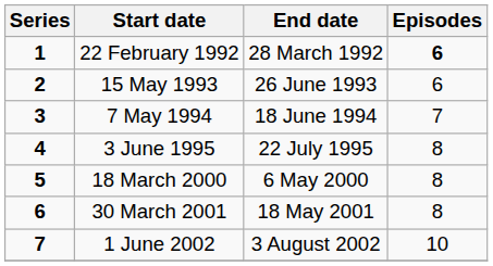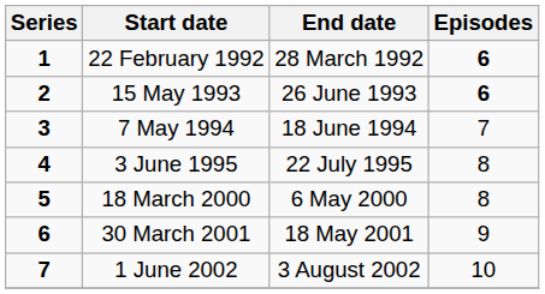15 May 1993 | Episodes: normal -> bold
30 March 2001 | Episodes: 8 -> 9
